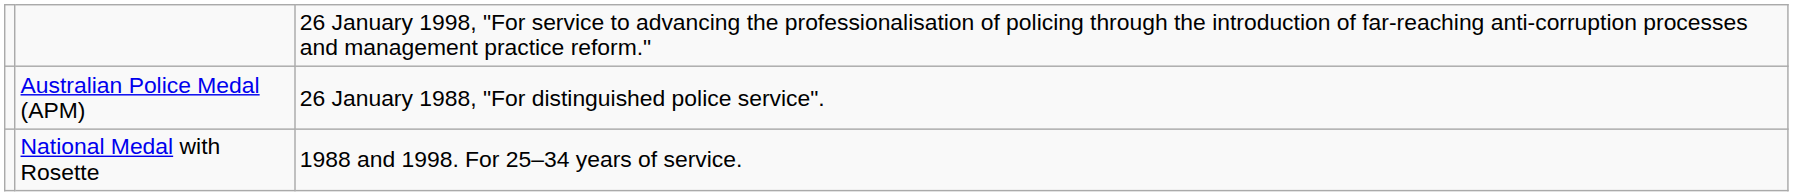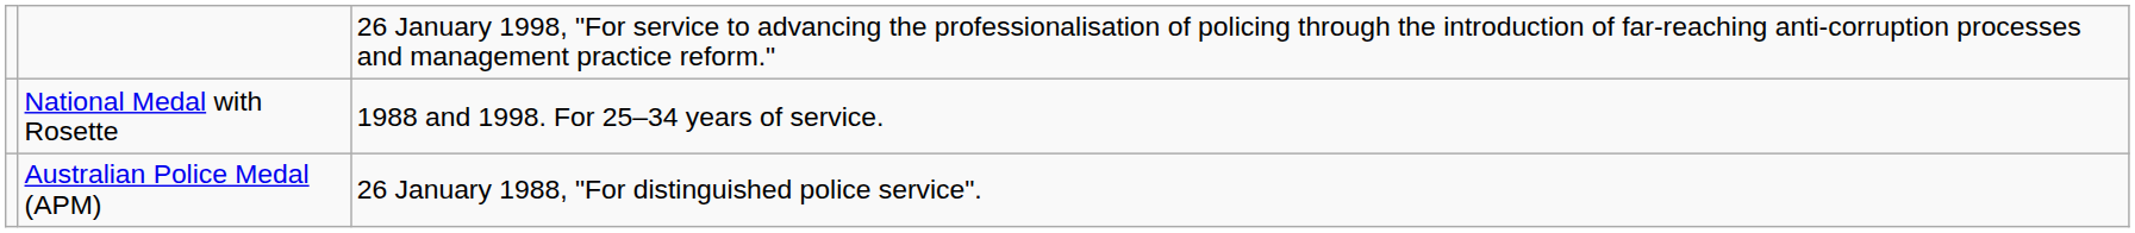rows swapped: Australian Police Medal (APM) <-> National Medal with Rosette
